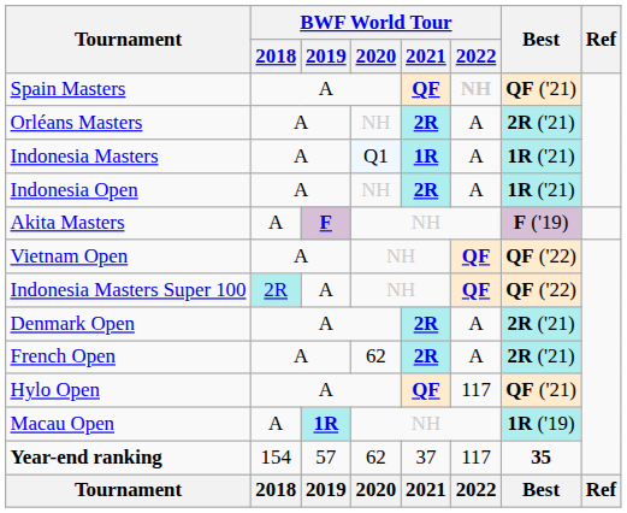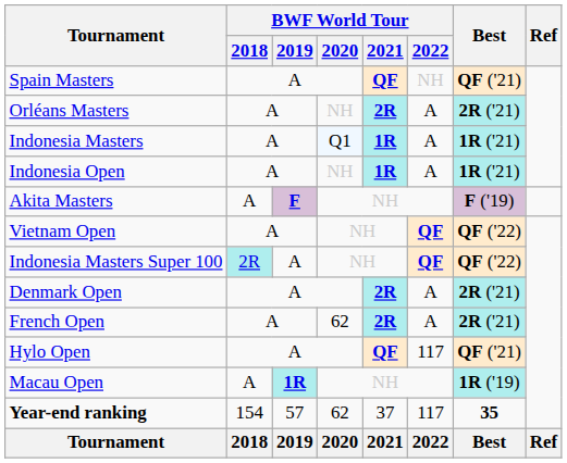Spain Masters | BWF World Tour / 2022: bold -> normal
Indonesia Open | BWF World Tour / 2021: 2R -> 1R
